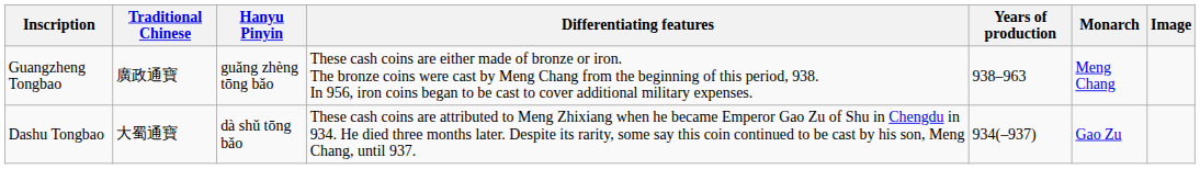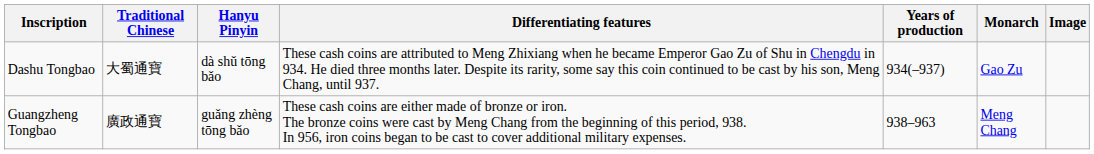rows swapped: Dashu Tongbao <-> Guangzheng Tongbao
